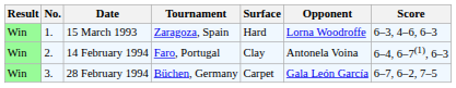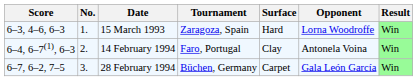columns swapped: Result <-> Score
